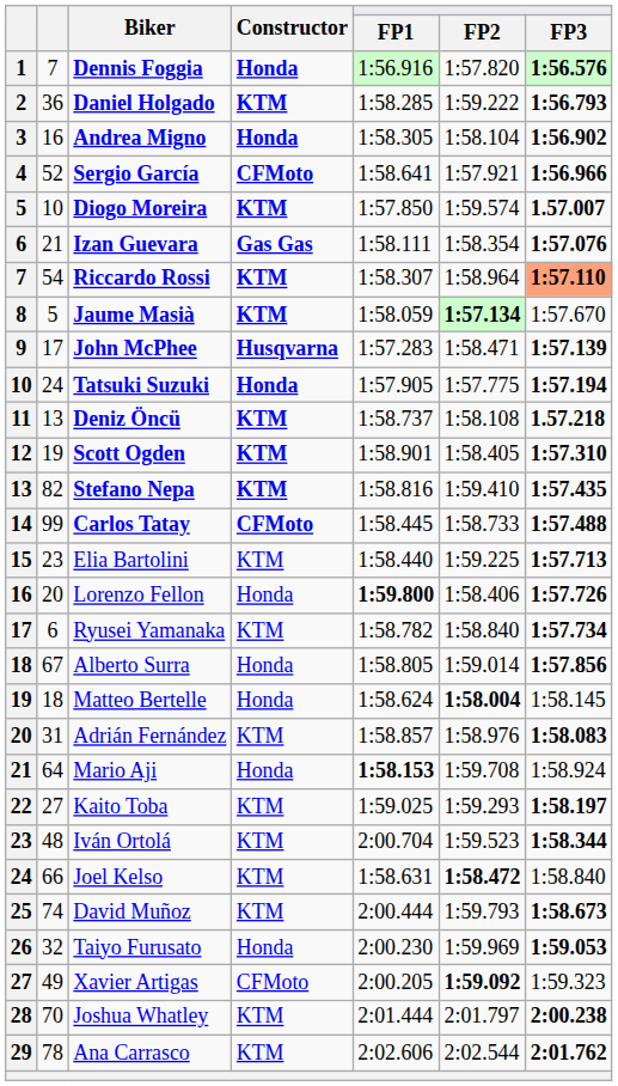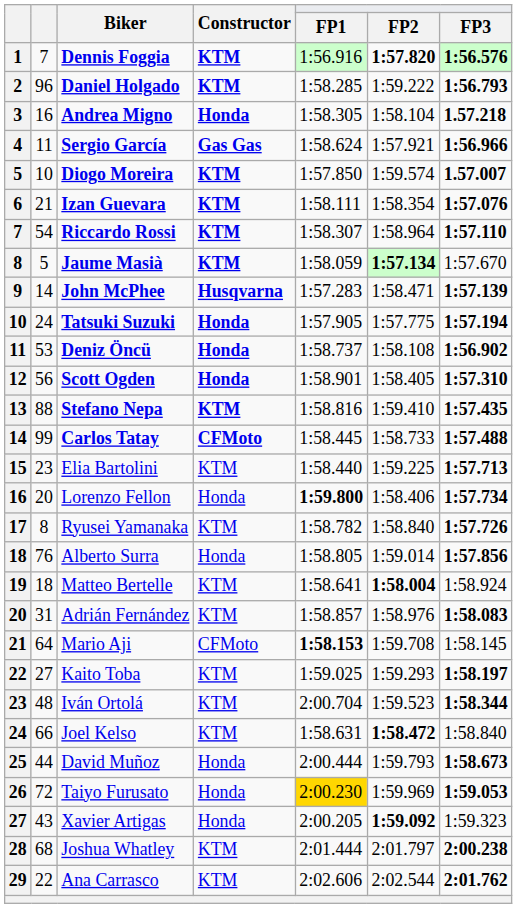Dennis Foggia | Constructor: Honda -> KTM
Dennis Foggia | FP2: normal -> bold
Daniel Holgado | column 2: 36 -> 96
Andrea Migno | FP3: 1:56.902 -> 1.57.218
Sergio García | column 2: 52 -> 11
Sergio García | Constructor: CFMoto -> Gas Gas
Sergio García | FP1: 1:58.641 -> 1:58.624
Izan Guevara | Constructor: Gas Gas -> KTM
Riccardo Rossi | FP3: lightsalmon background -> no background
John McPhee | column 2: 17 -> 14
Deniz Öncü | column 2: 13 -> 53
Deniz Öncü | Constructor: KTM -> Honda
Deniz Öncü | FP3: 1.57.218 -> 1:56.902
Scott Ogden | column 2: 19 -> 56
Scott Ogden | Constructor: KTM -> Honda
Stefano Nepa | column 2: 82 -> 88
Lorenzo Fellon | FP3: 1:57.726 -> 1:57.734
Ryusei Yamanaka | column 2: 6 -> 8
Ryusei Yamanaka | FP3: 1:57.734 -> 1:57.726
Alberto Surra | column 2: 67 -> 76
Matteo Bertelle | Constructor: Honda -> KTM
Matteo Bertelle | FP1: 1:58.624 -> 1:58.641
Matteo Bertelle | FP3: 1:58.145 -> 1:58.924
Mario Aji | Constructor: Honda -> CFMoto
Mario Aji | FP3: 1:58.924 -> 1:58.145
David Muñoz | column 2: 74 -> 44
David Muñoz | Constructor: KTM -> Honda
Taiyo Furusato | column 2: 32 -> 72
Taiyo Furusato | FP1: no background -> gold background
Xavier Artigas | column 2: 49 -> 43
Xavier Artigas | Constructor: CFMoto -> Honda
Joshua Whatley | column 2: 70 -> 68
Ana Carrasco | column 2: 78 -> 22
